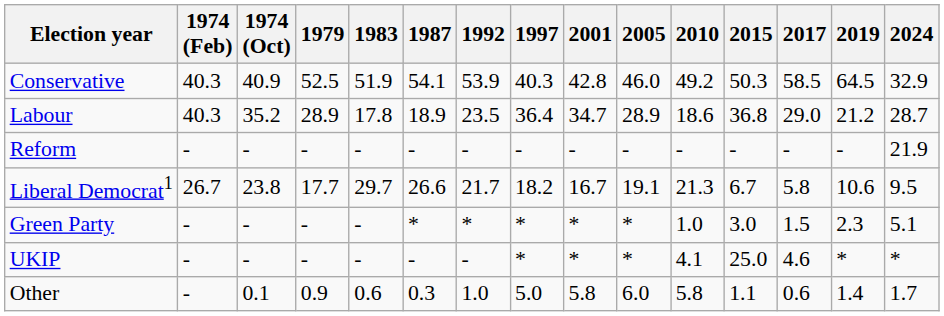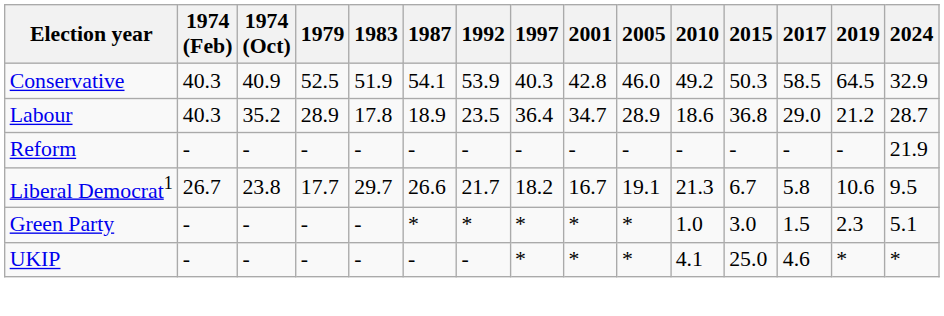- row: Other | - | 0.1 | 0.9 | 0.6 | 0.3 | 1.0 | 5.0 | 5.8 | 6.0 | 5.8 | 1.1 | 0.6 | 1.4 | 1.7
